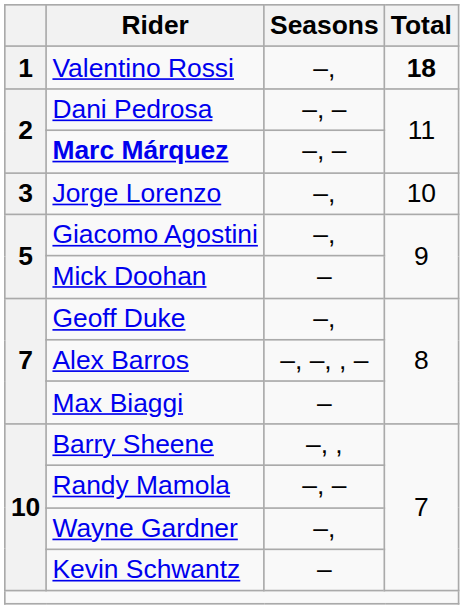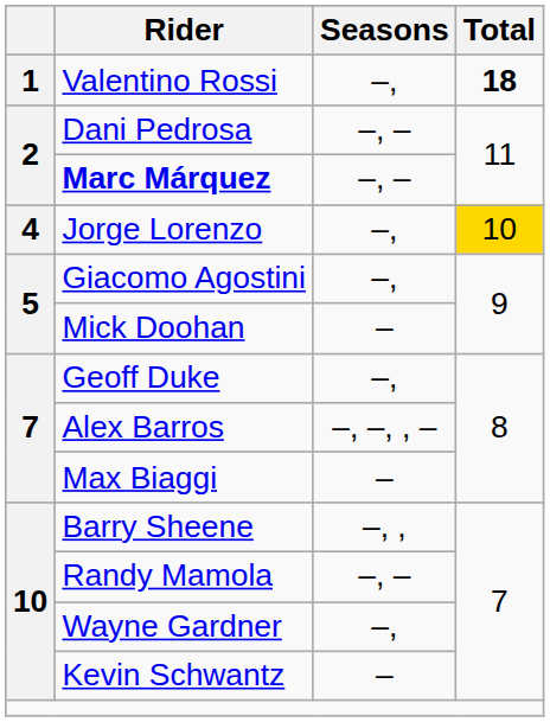Jorge Lorenzo | column 1: 3 -> 4
Jorge Lorenzo | Total: no background -> gold background
